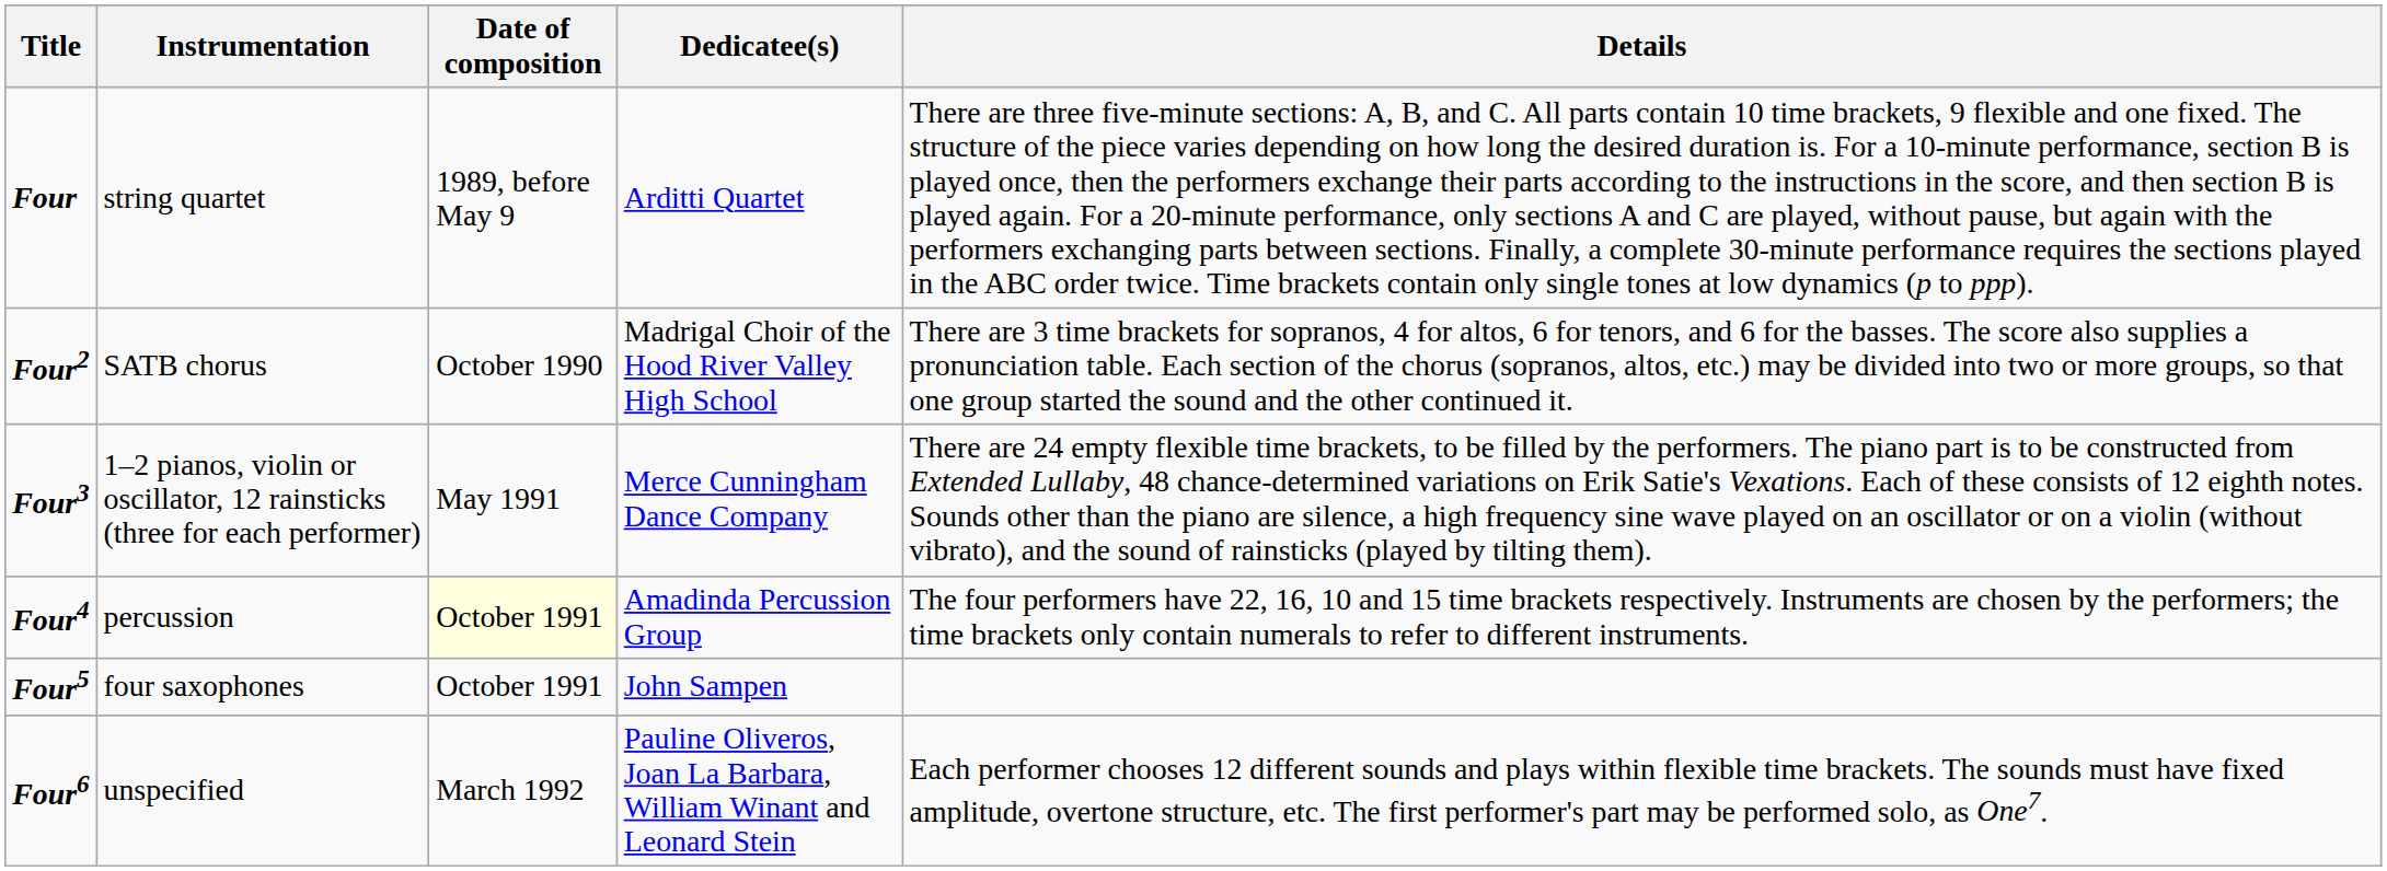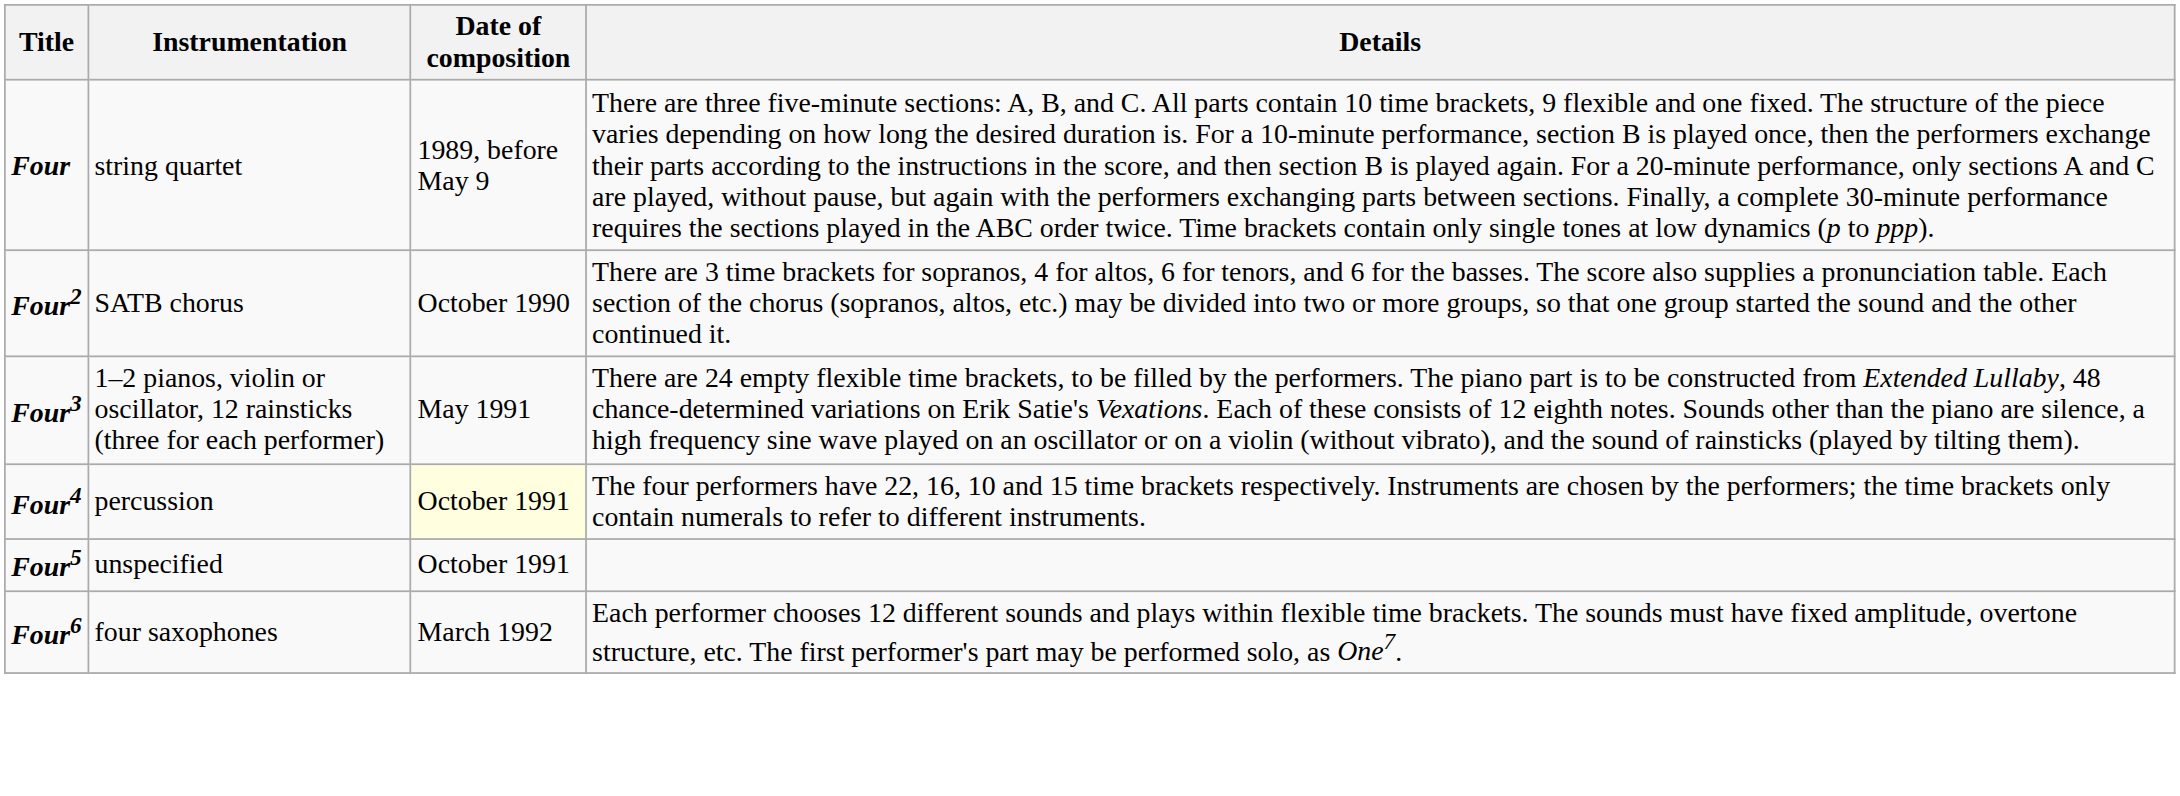- column: Dedicatee(s) | Arditti Quartet | Madrigal Choir of the Hood River Valley High School | Merce Cunningham Dance Company | Amadinda Percussion Group | John Sampen | Pauline Oliveros, Joan La Barbara, William Winant and Leonard Stein
Four5 | Instrumentation: four saxophones -> unspecified
Four6 | Instrumentation: unspecified -> four saxophones
